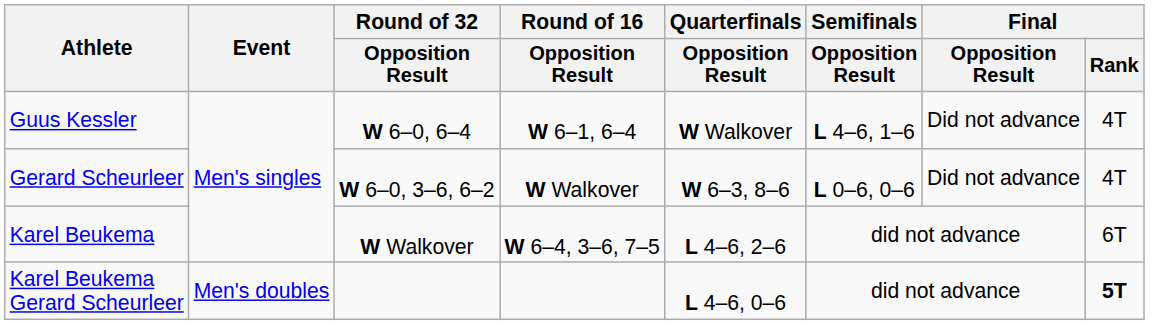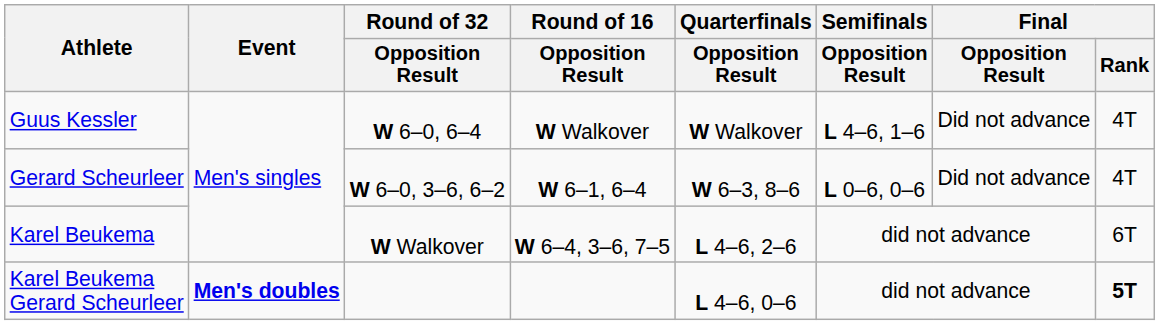Guus Kessler | Round of 16 / Opposition Result: W 6–1, 6–4 -> W Walkover
Gerard Scheurleer | Round of 16 / Opposition Result: W Walkover -> W 6–1, 6–4
Karel Beukema Gerard Scheurleer | Event: normal -> bold
